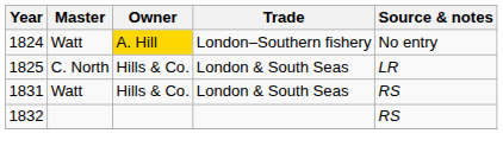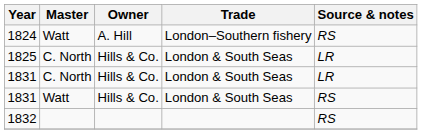1824 | Owner: gold background -> no background
1824 | Source & notes: No entry -> RS
+ row: 1831 | C. North | Hills & Co. | London & South Seas | LR
